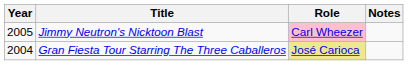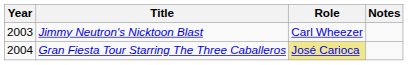Jimmy Neutron's Nicktoon Blast | Year: 2005 -> 2003
Jimmy Neutron's Nicktoon Blast | Role: pink background -> no background
